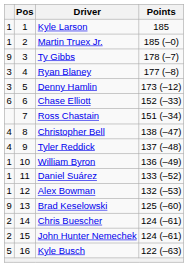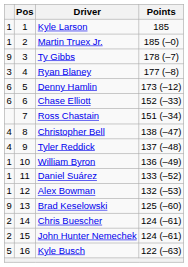Denny Hamlin | column 1: 3 -> 6
